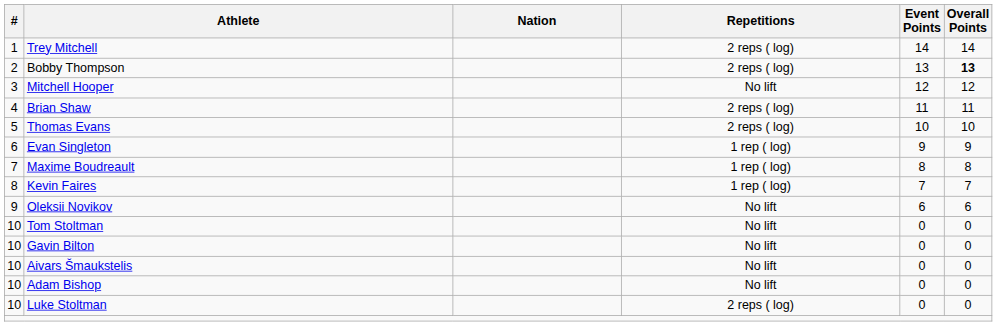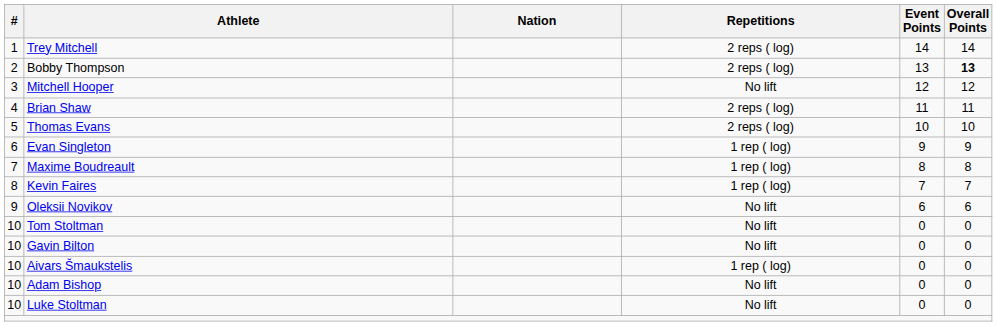Aivars Šmaukstelis | Repetitions: No lift -> 1 rep ( log)
Luke Stoltman | Repetitions: 2 reps ( log) -> No lift
